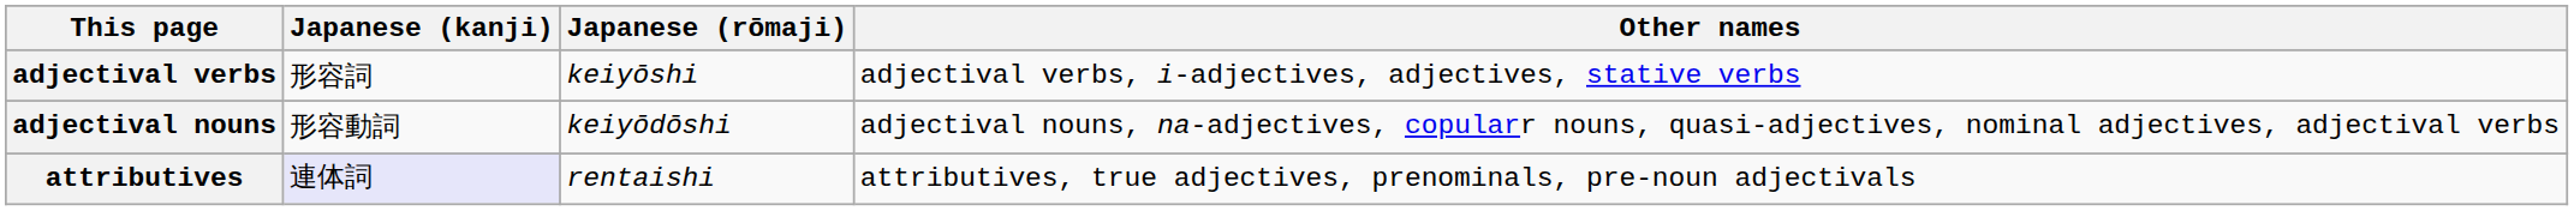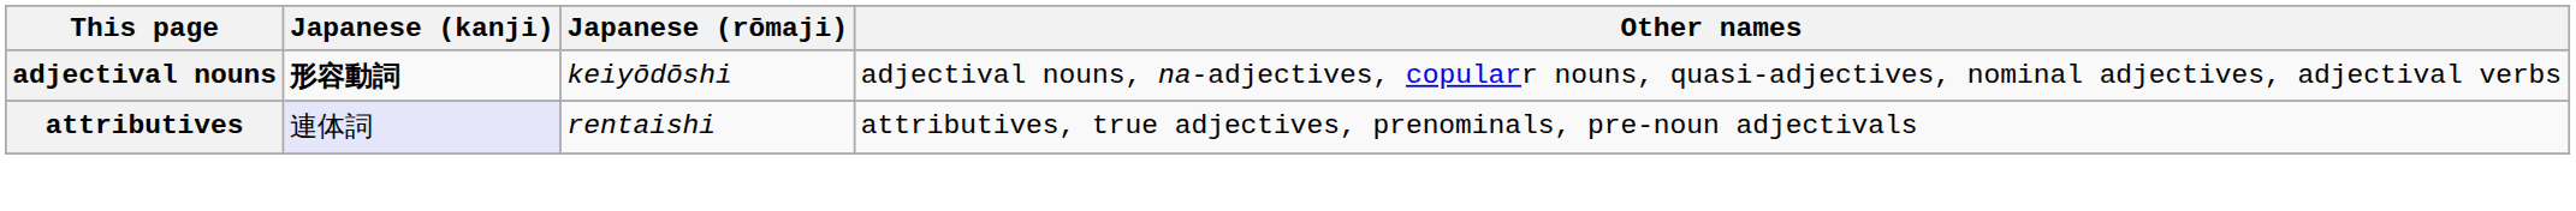- row: adjectival verbs | 形容詞 | keiyōshi | adjectival verbs, i-adjectives, adjectives, stative verbs
adjectival nouns | Japanese (kanji): normal -> bold
